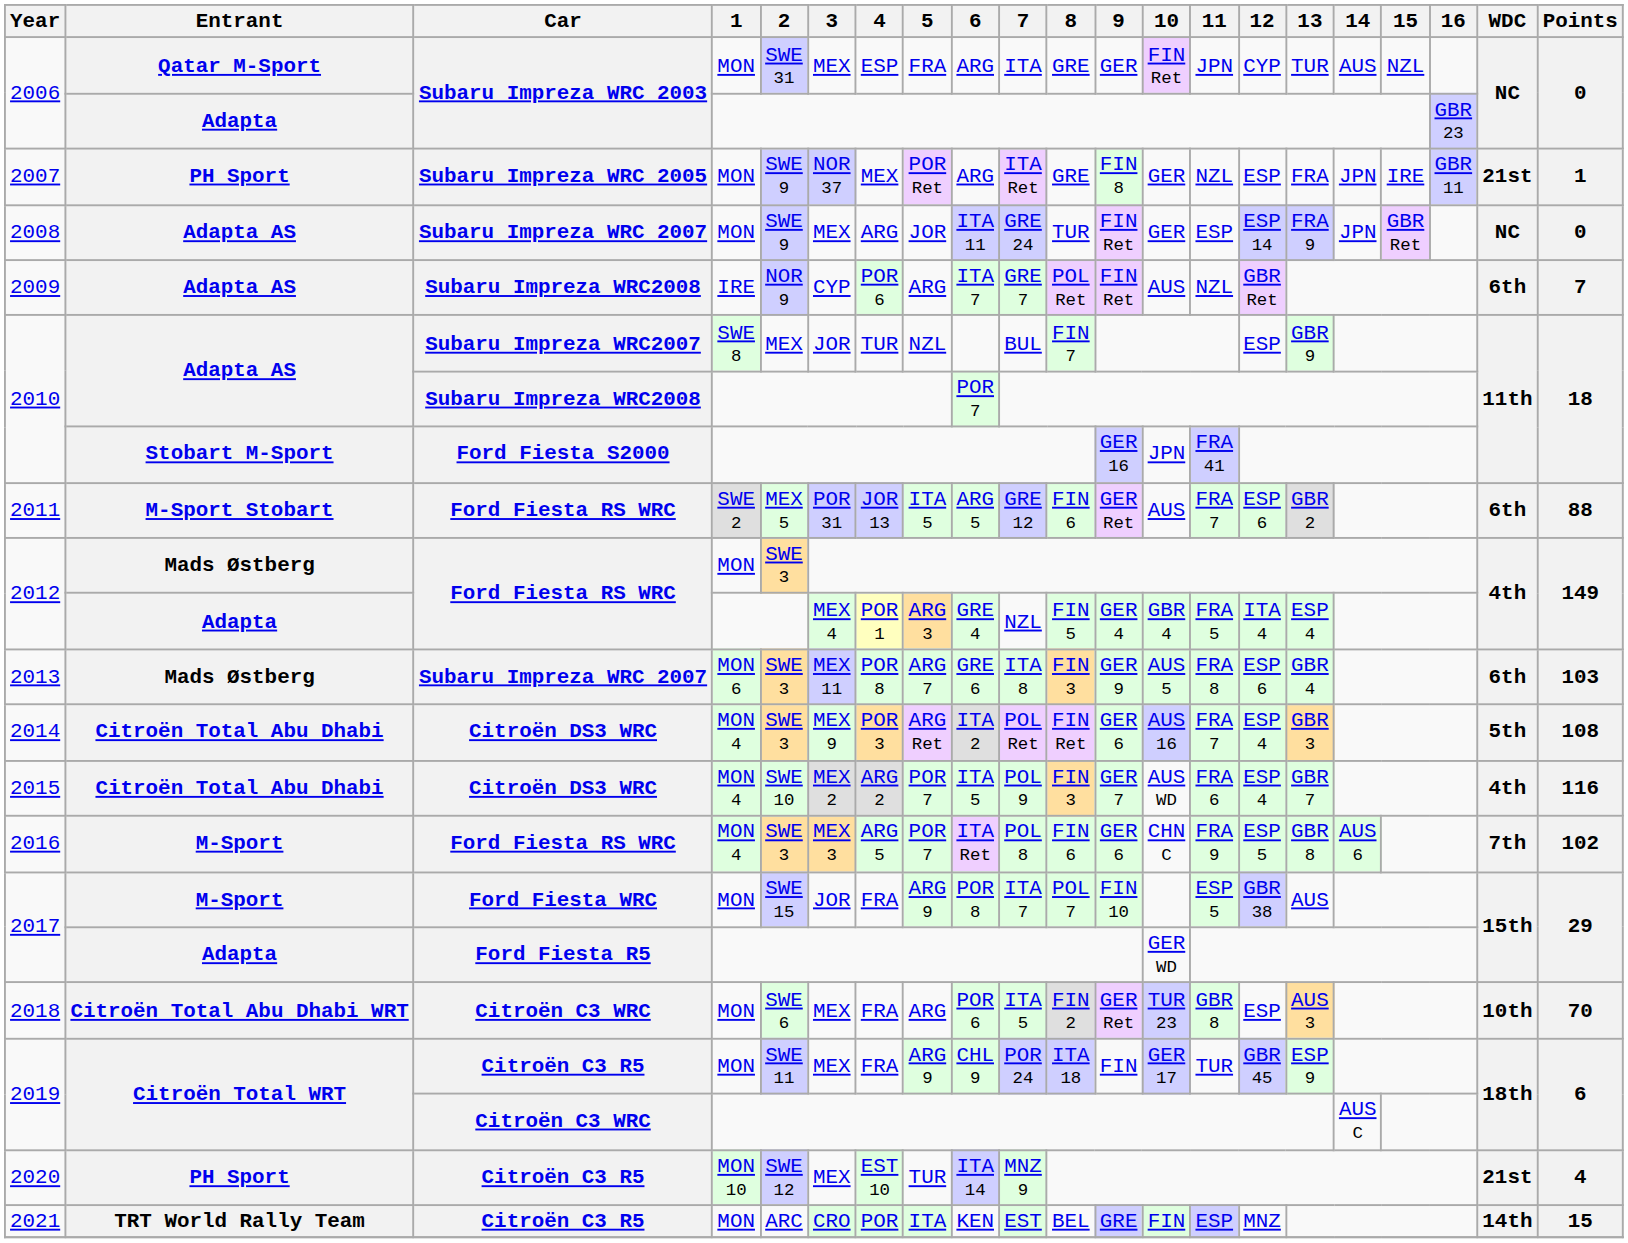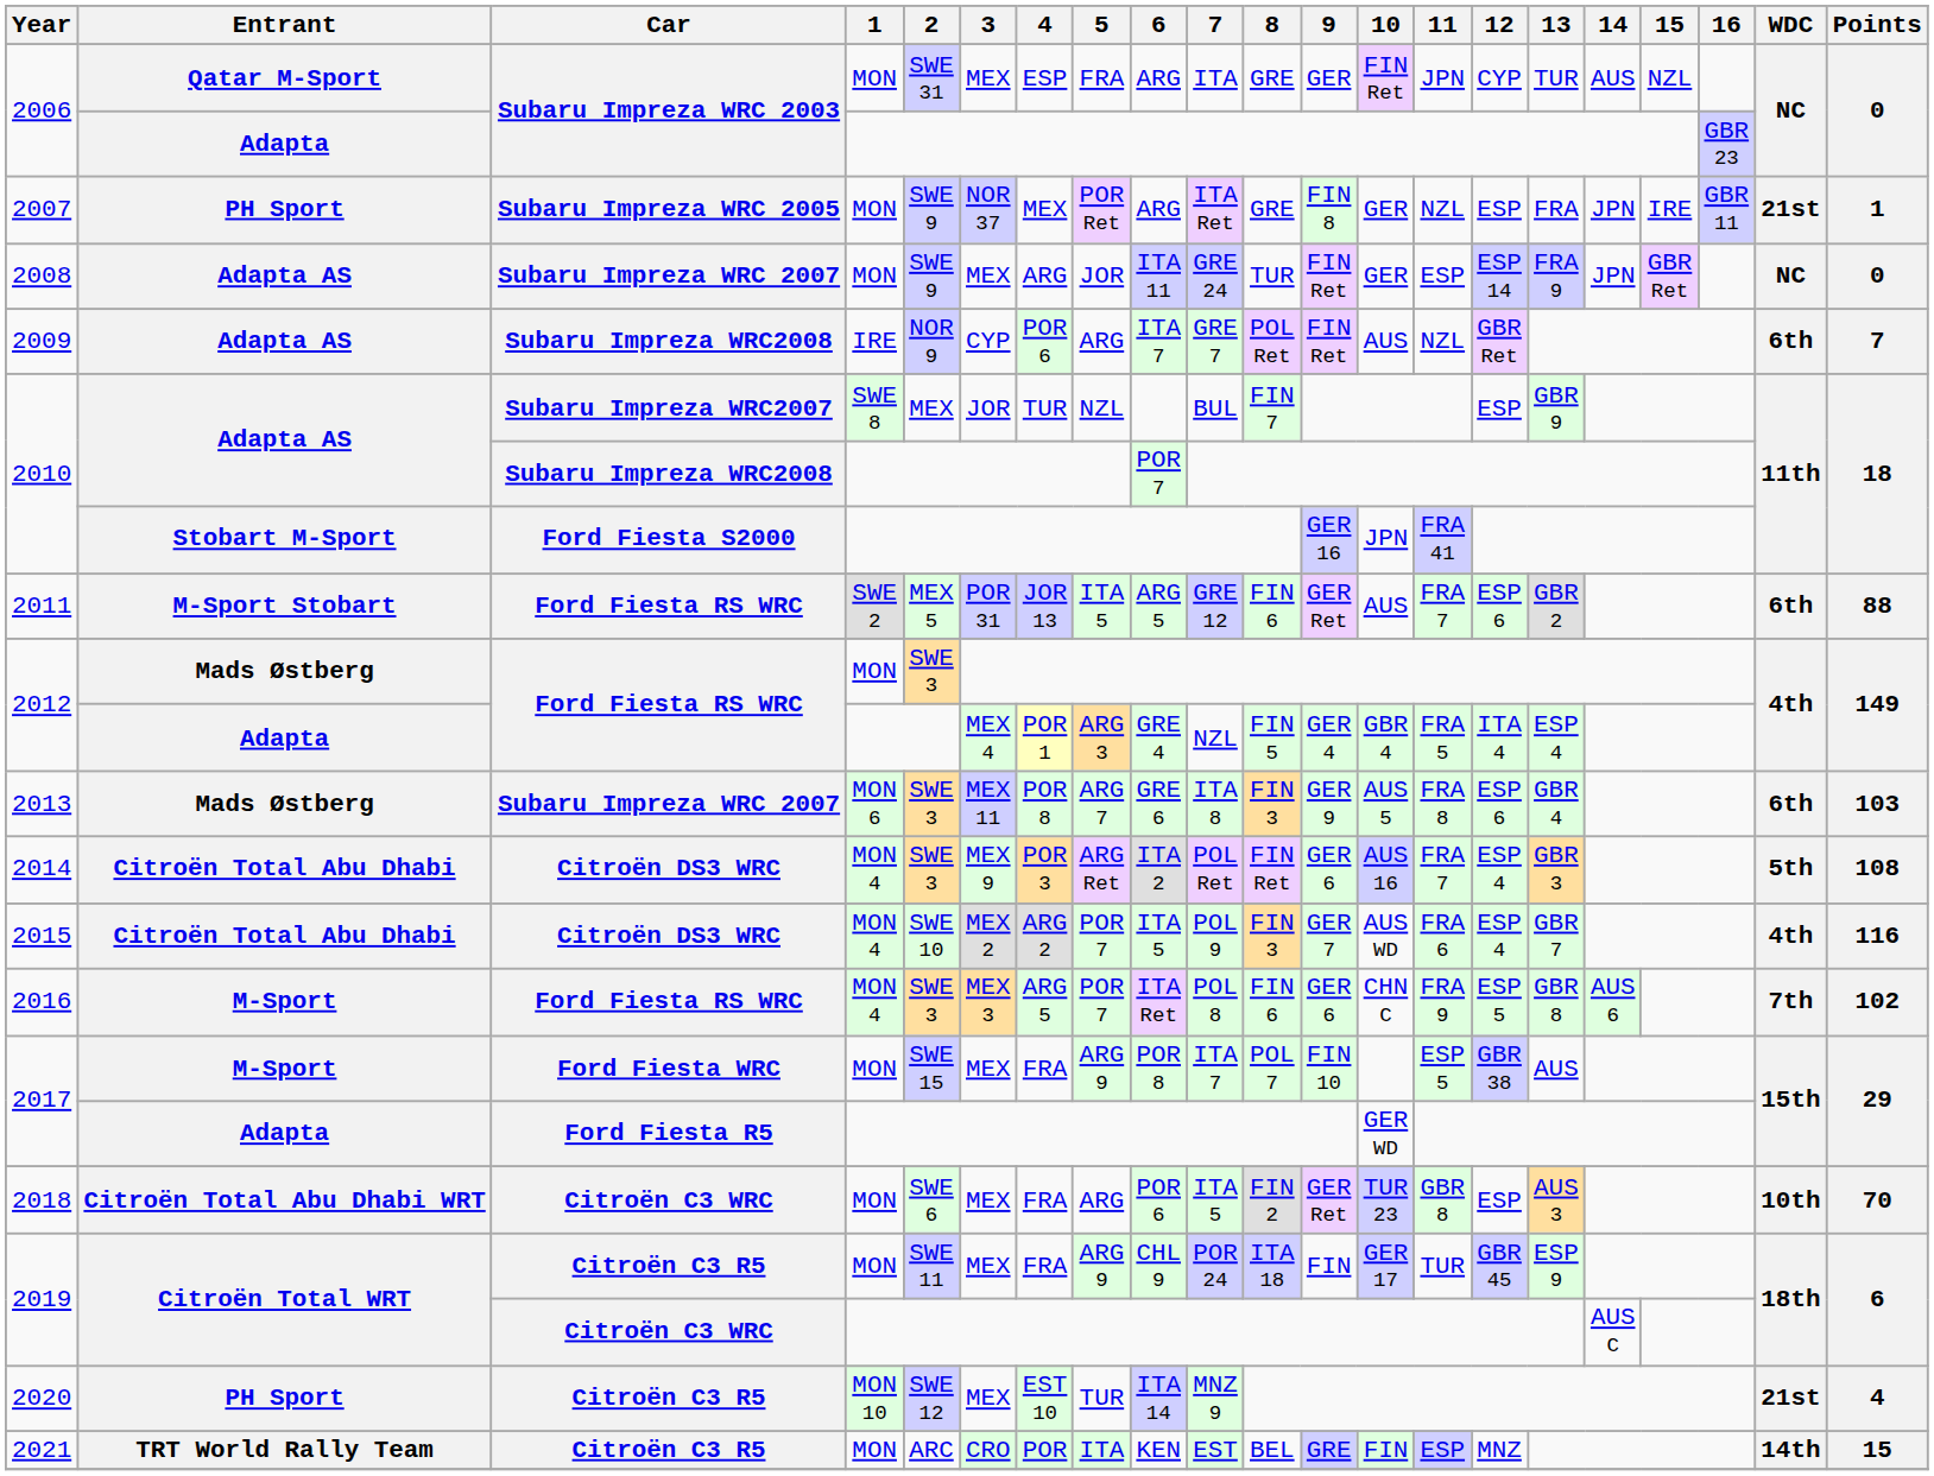2017 / MON | 3: JOR -> MEX
